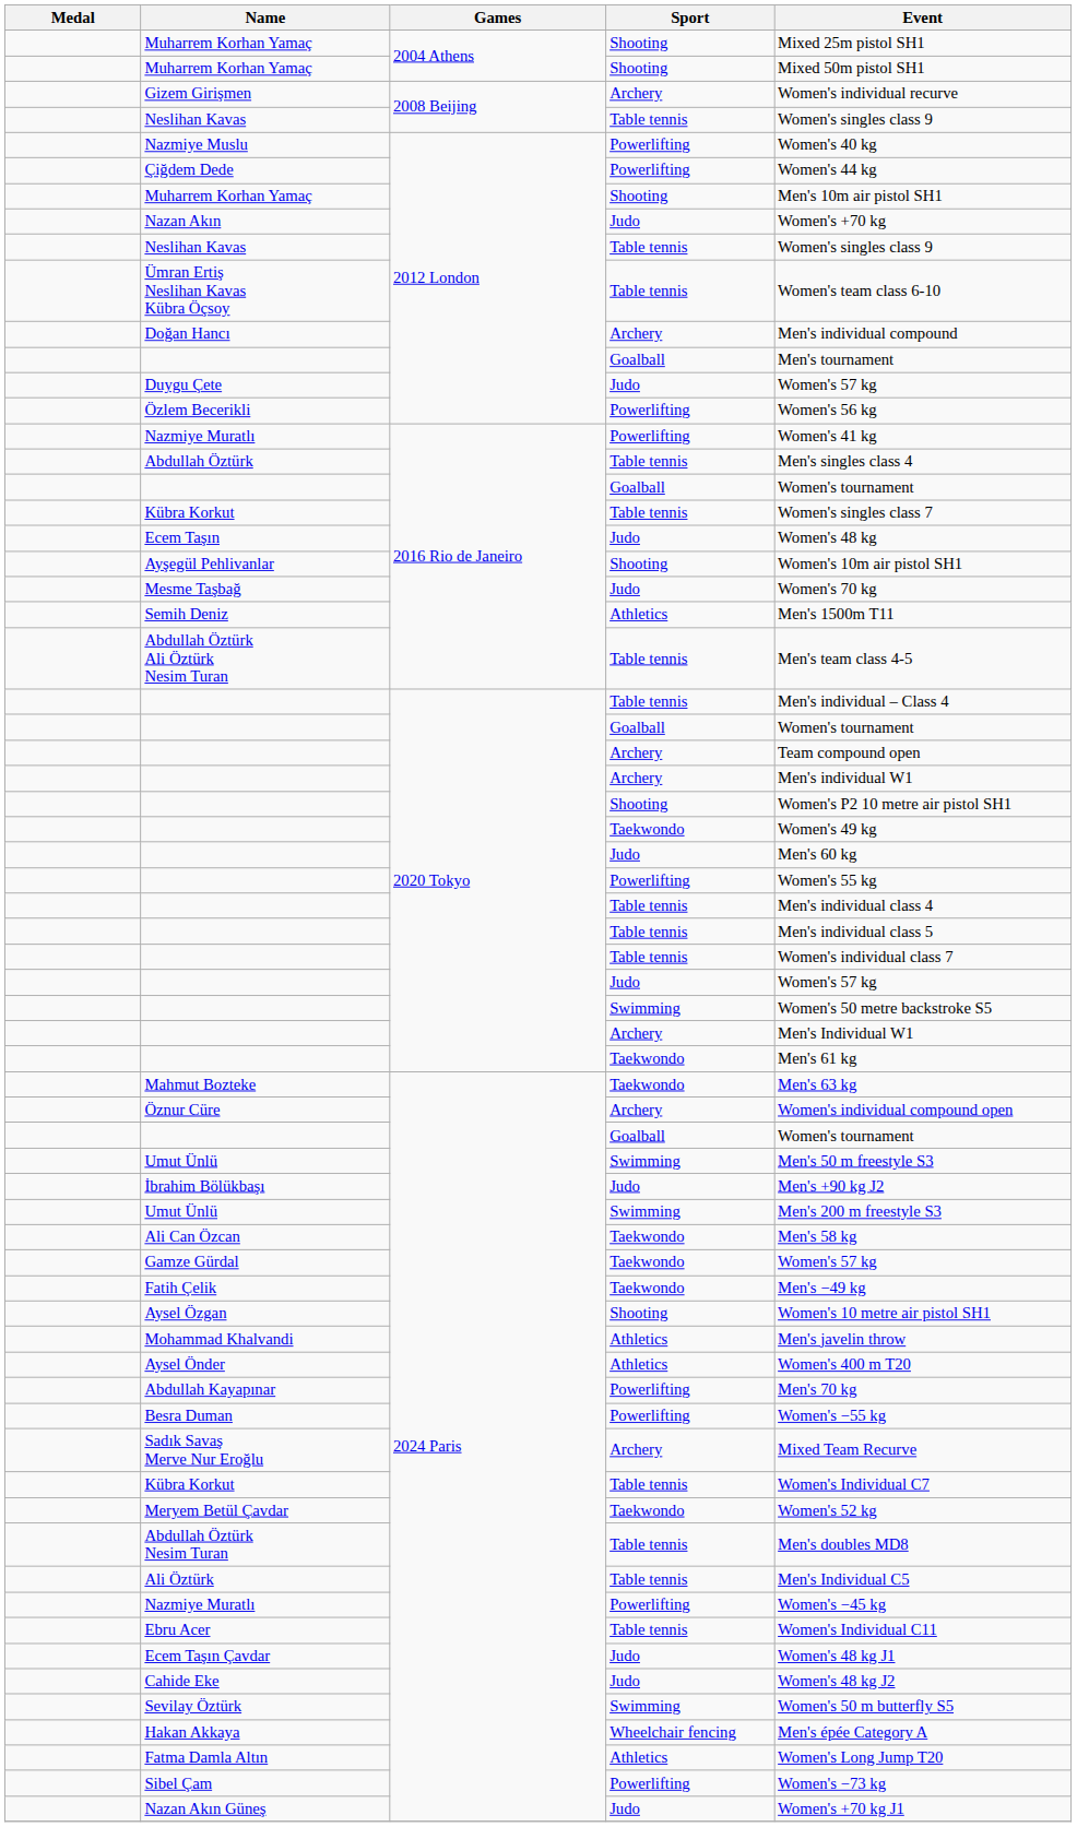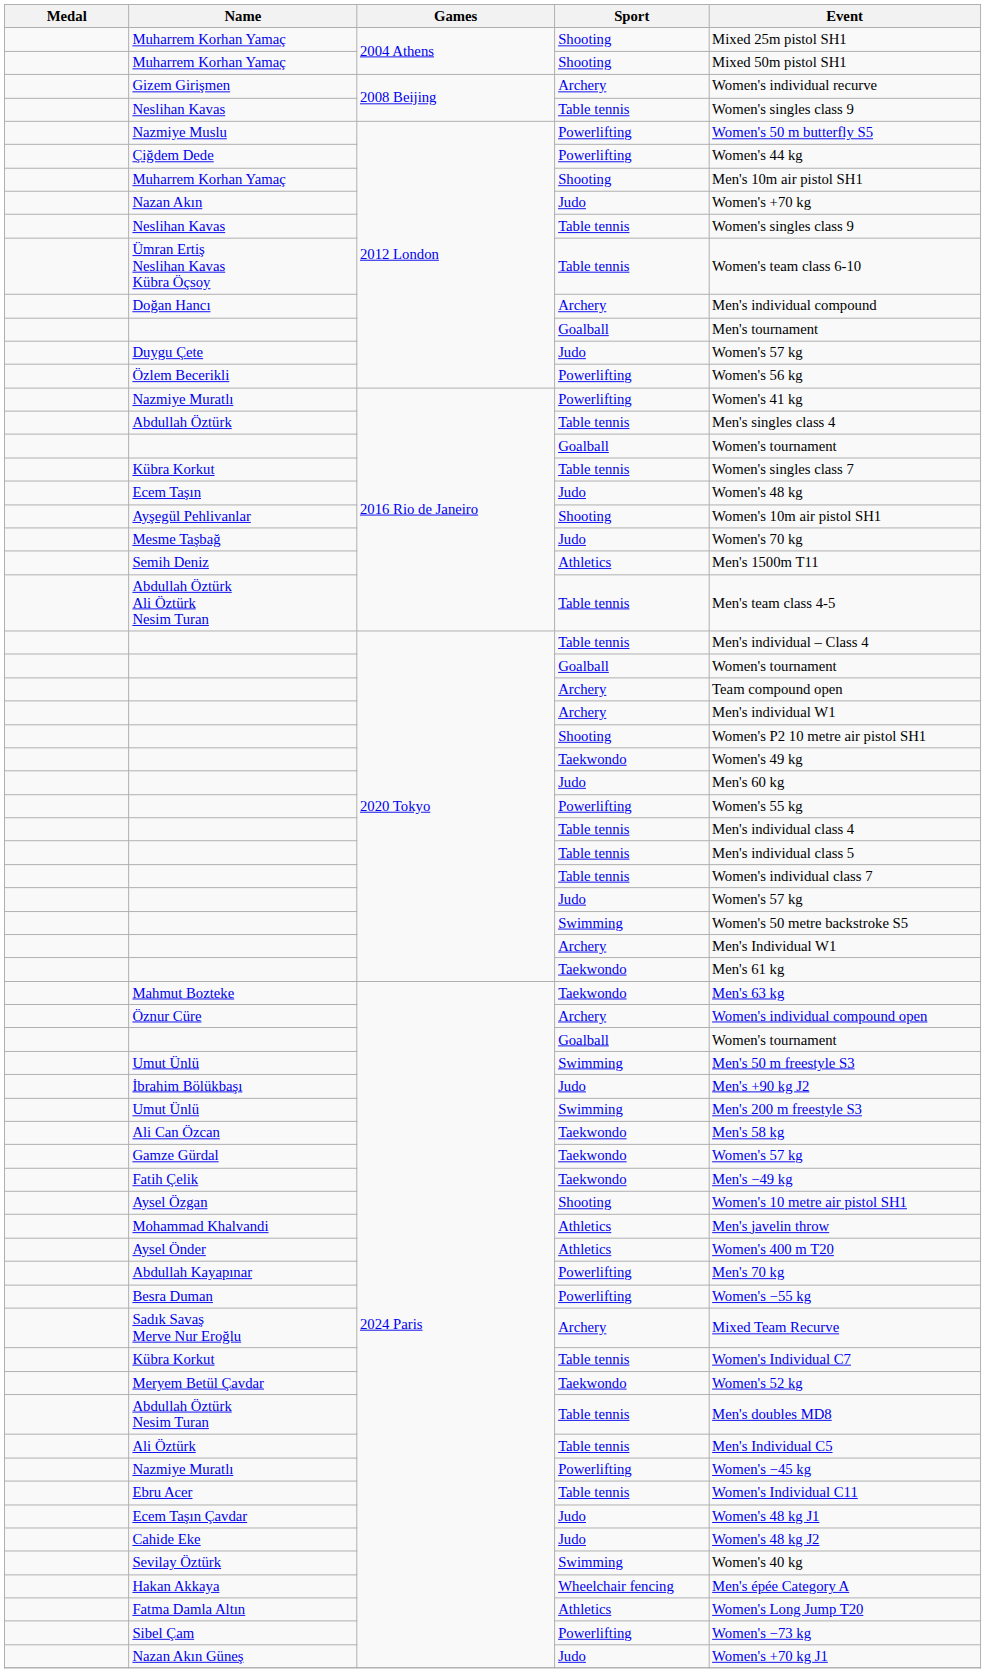Nazmiye Muslu | Event: Women's 40 kg -> Women's 50 m butterfly S5
Sevilay Öztürk | Event: Women's 50 m butterfly S5 -> Women's 40 kg
